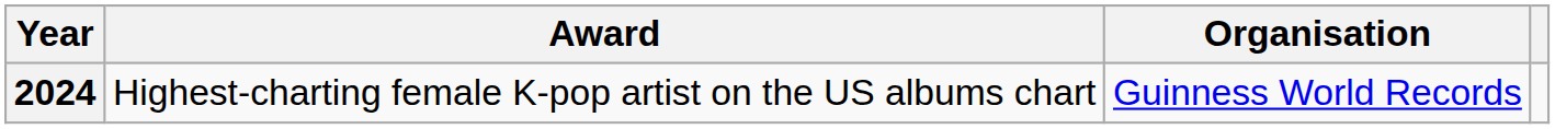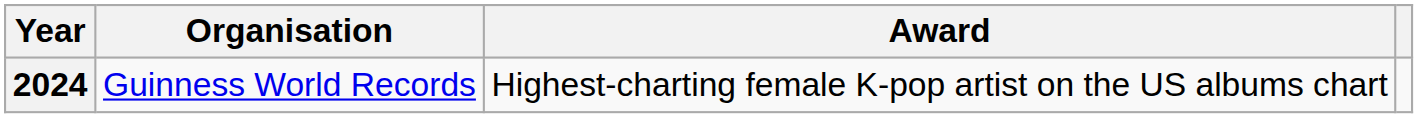columns swapped: Organisation <-> Award
